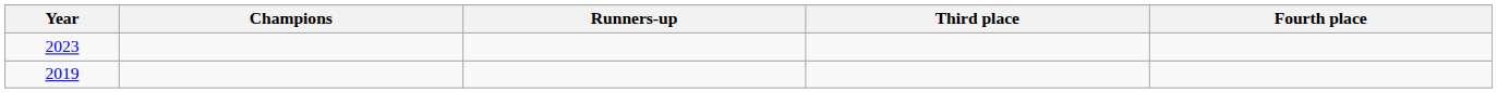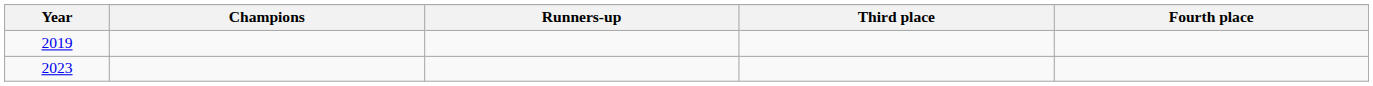rows swapped: 2019 <-> 2023
